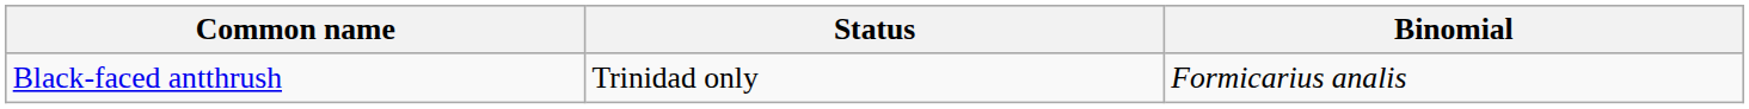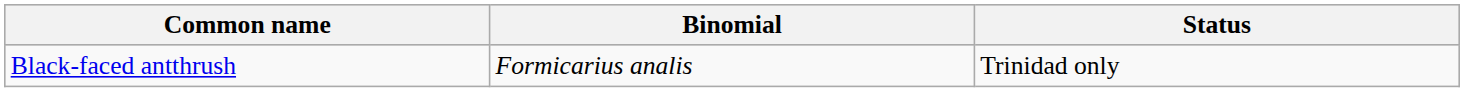columns swapped: Binomial <-> Status
